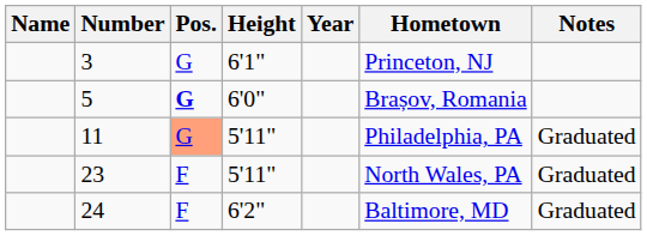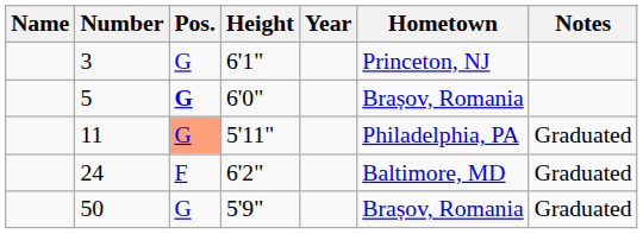- row: 23 | F | 5'11" | North Wales, PA | Graduated
+ row: 50 | G | 5'9" | Brașov, Romania | Graduated
